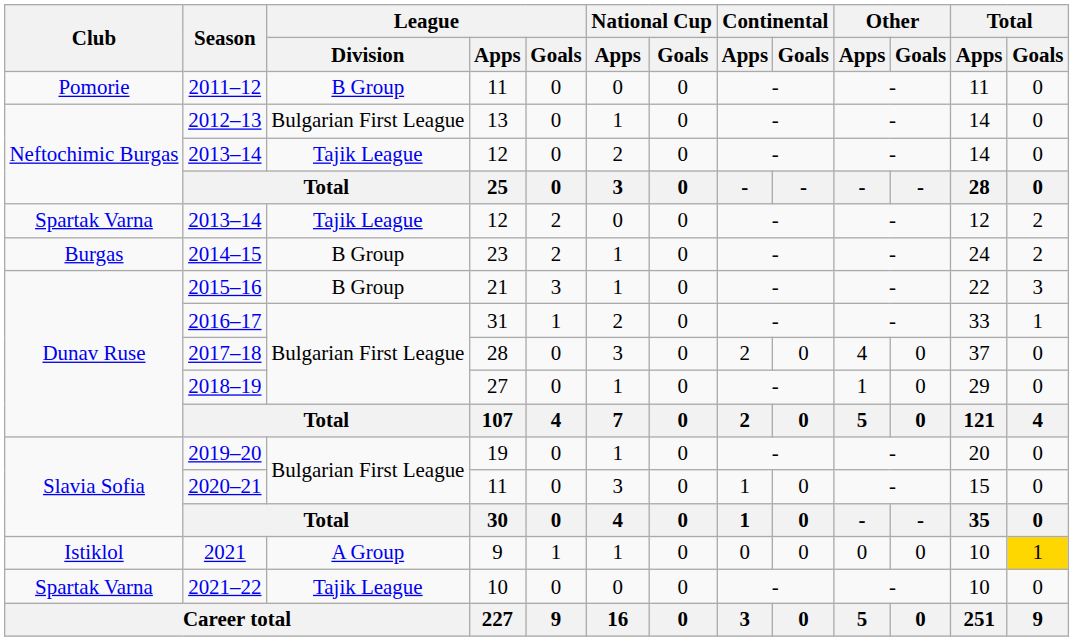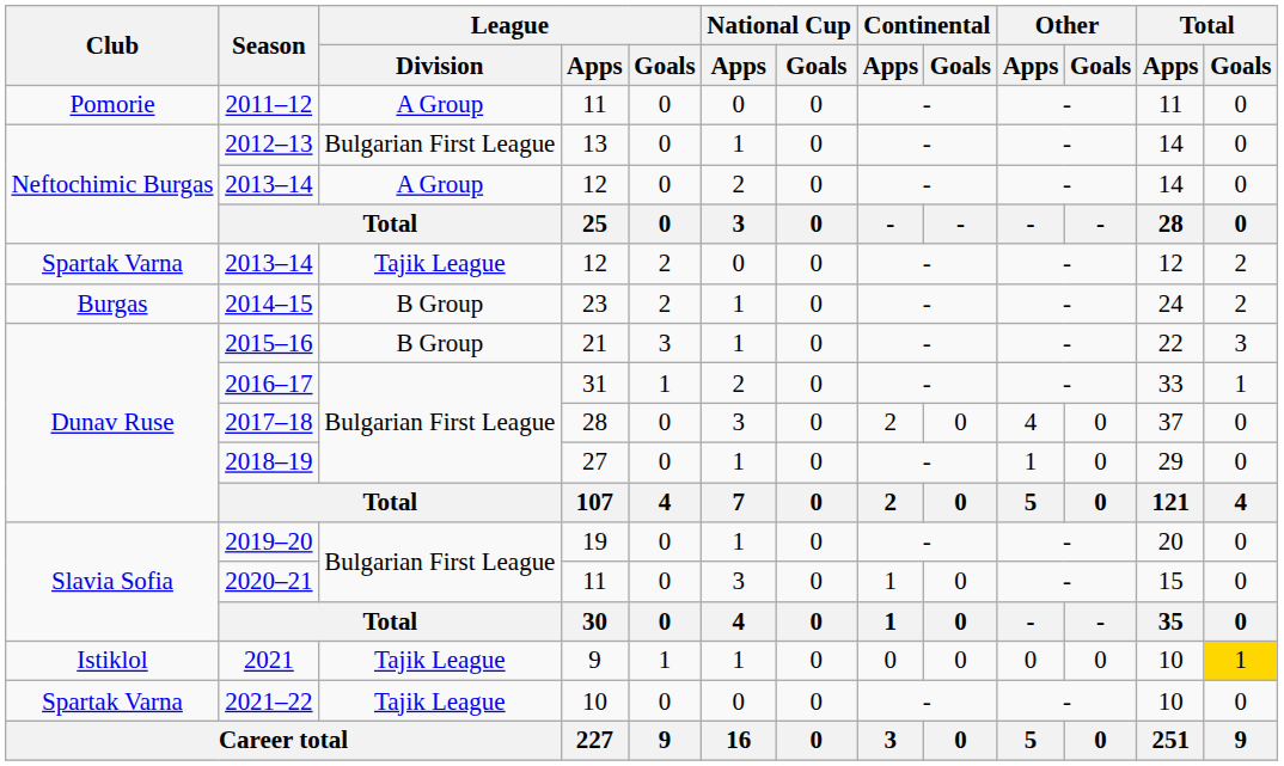2011–12 | League / Division: B Group -> A Group
Neftochimic Burgas / 2013–14 | League / Division: Tajik League -> A Group
2021 | League / Division: A Group -> Tajik League
